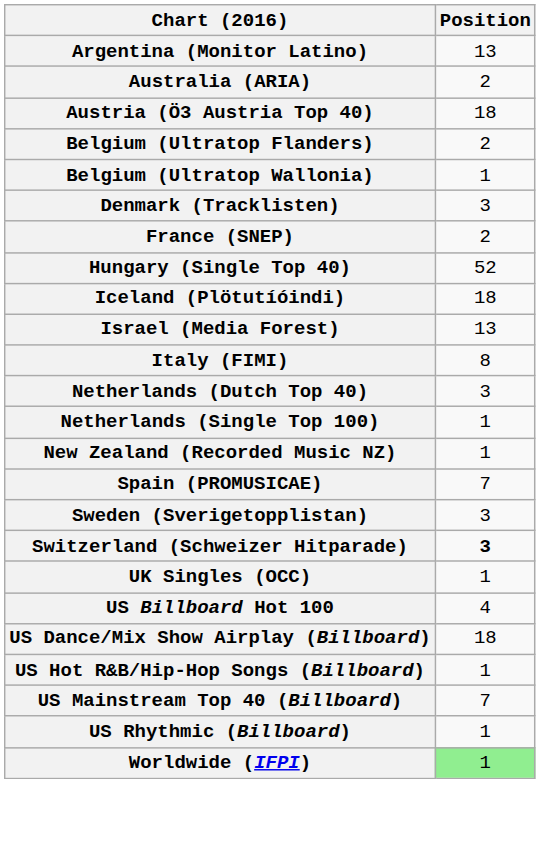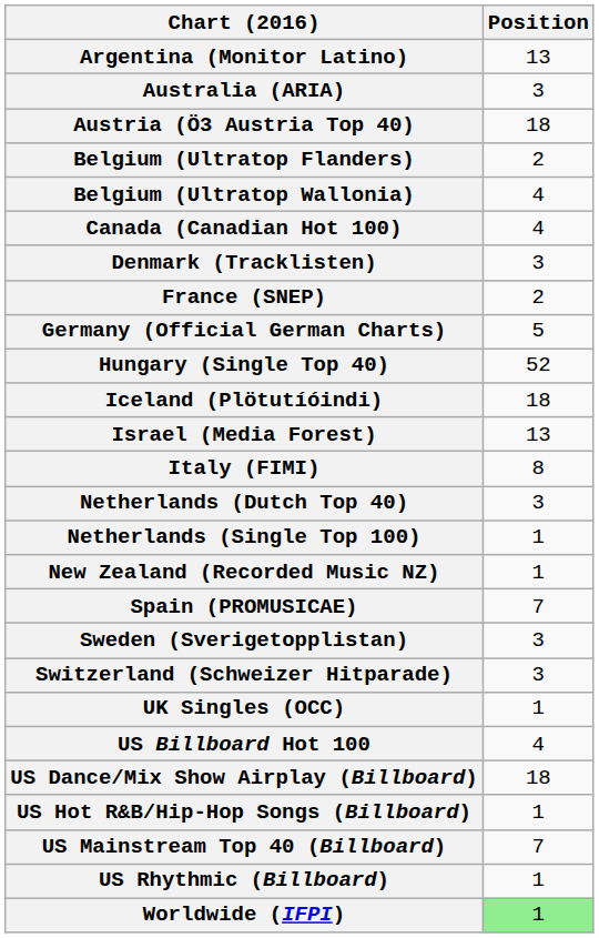Australia (ARIA) | Position: 2 -> 3
Belgium (Ultratop Wallonia) | Position: 1 -> 4
+ row: Canada (Canadian Hot 100) | 4
+ row: Germany (Official German Charts) | 5
Switzerland (Schweizer Hitparade) | Position: bold -> normal
